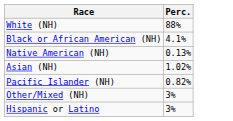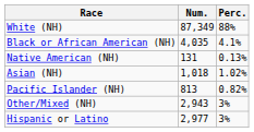+ column: Num. | 87,349 | 4,035 | 131 | 1,018 | 813 | 2,943 | 2,977
